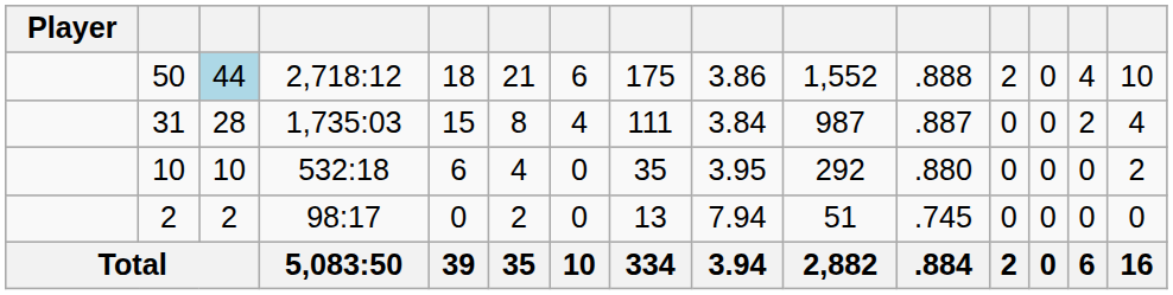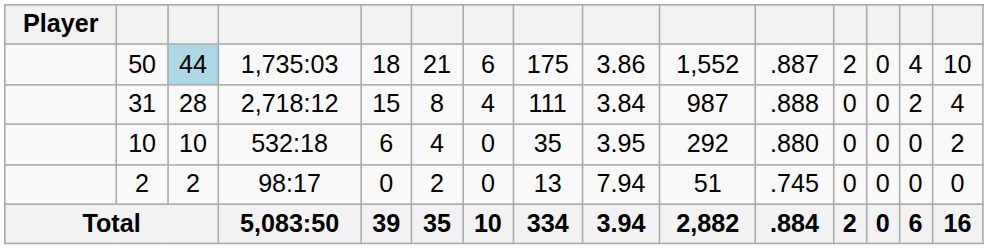50 | column 4: 2,718:12 -> 1,735:03
50 | column 11: .888 -> .887
31 | column 4: 1,735:03 -> 2,718:12
31 | column 11: .887 -> .888
